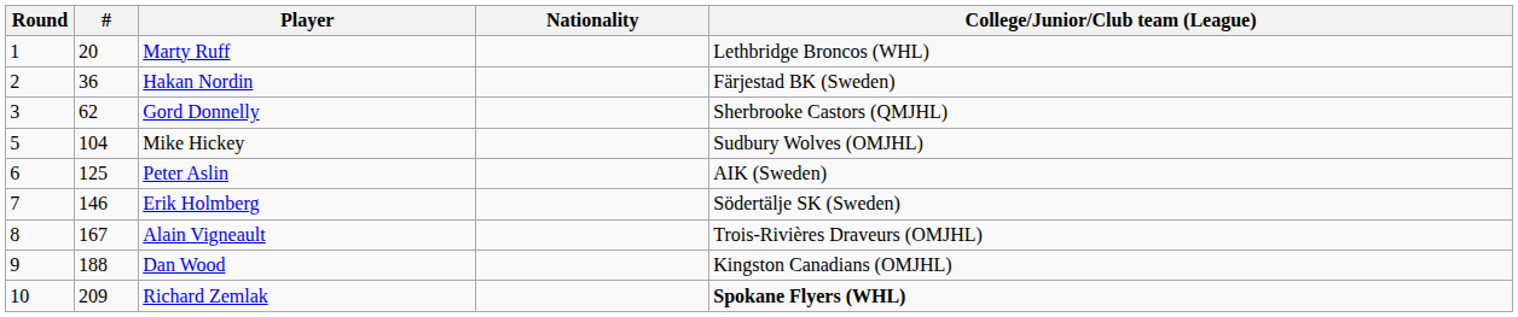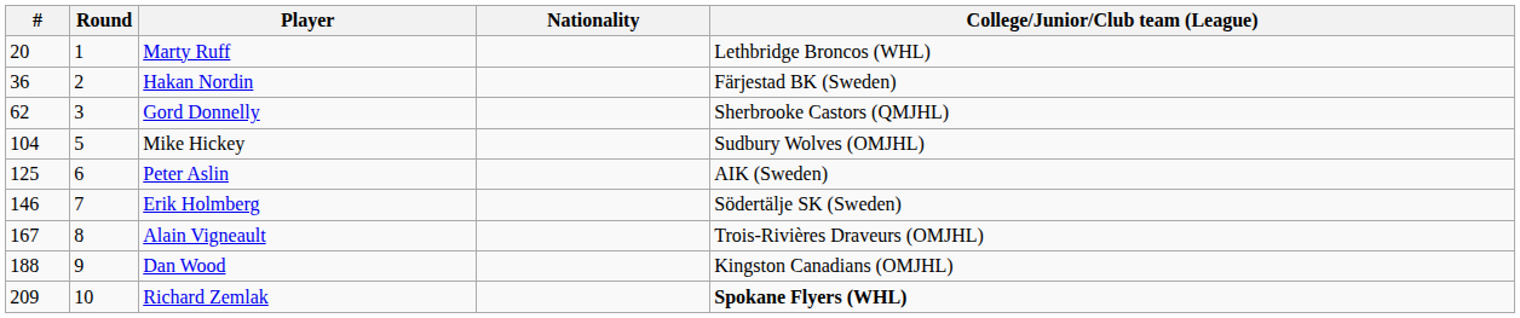columns swapped: Round <-> #
